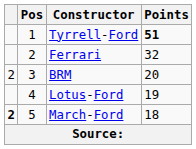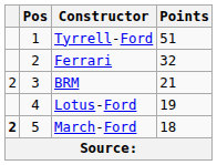Tyrrell-Ford | Points: bold -> normal
BRM | Points: 20 -> 21
